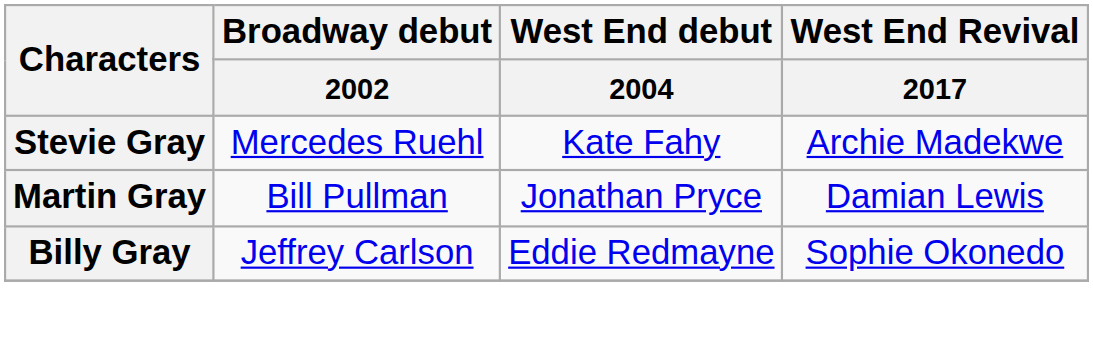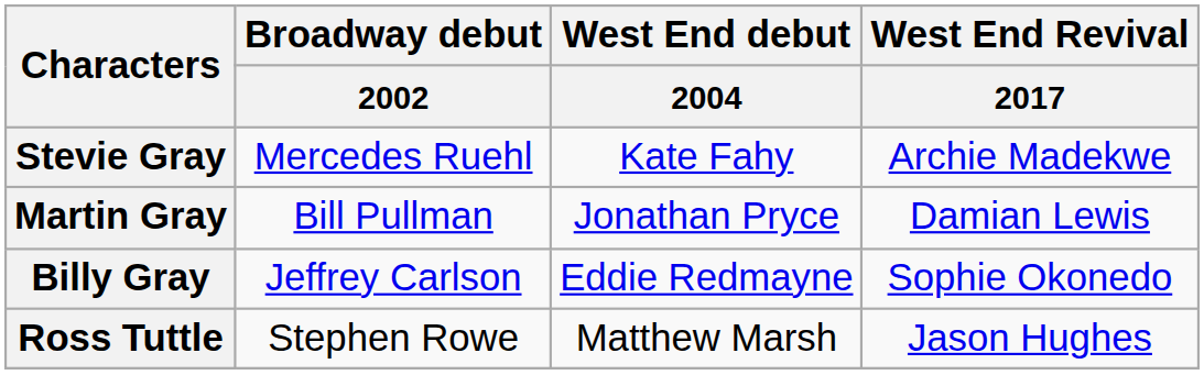+ row: Ross Tuttle | Stephen Rowe | Matthew Marsh | Jason Hughes
